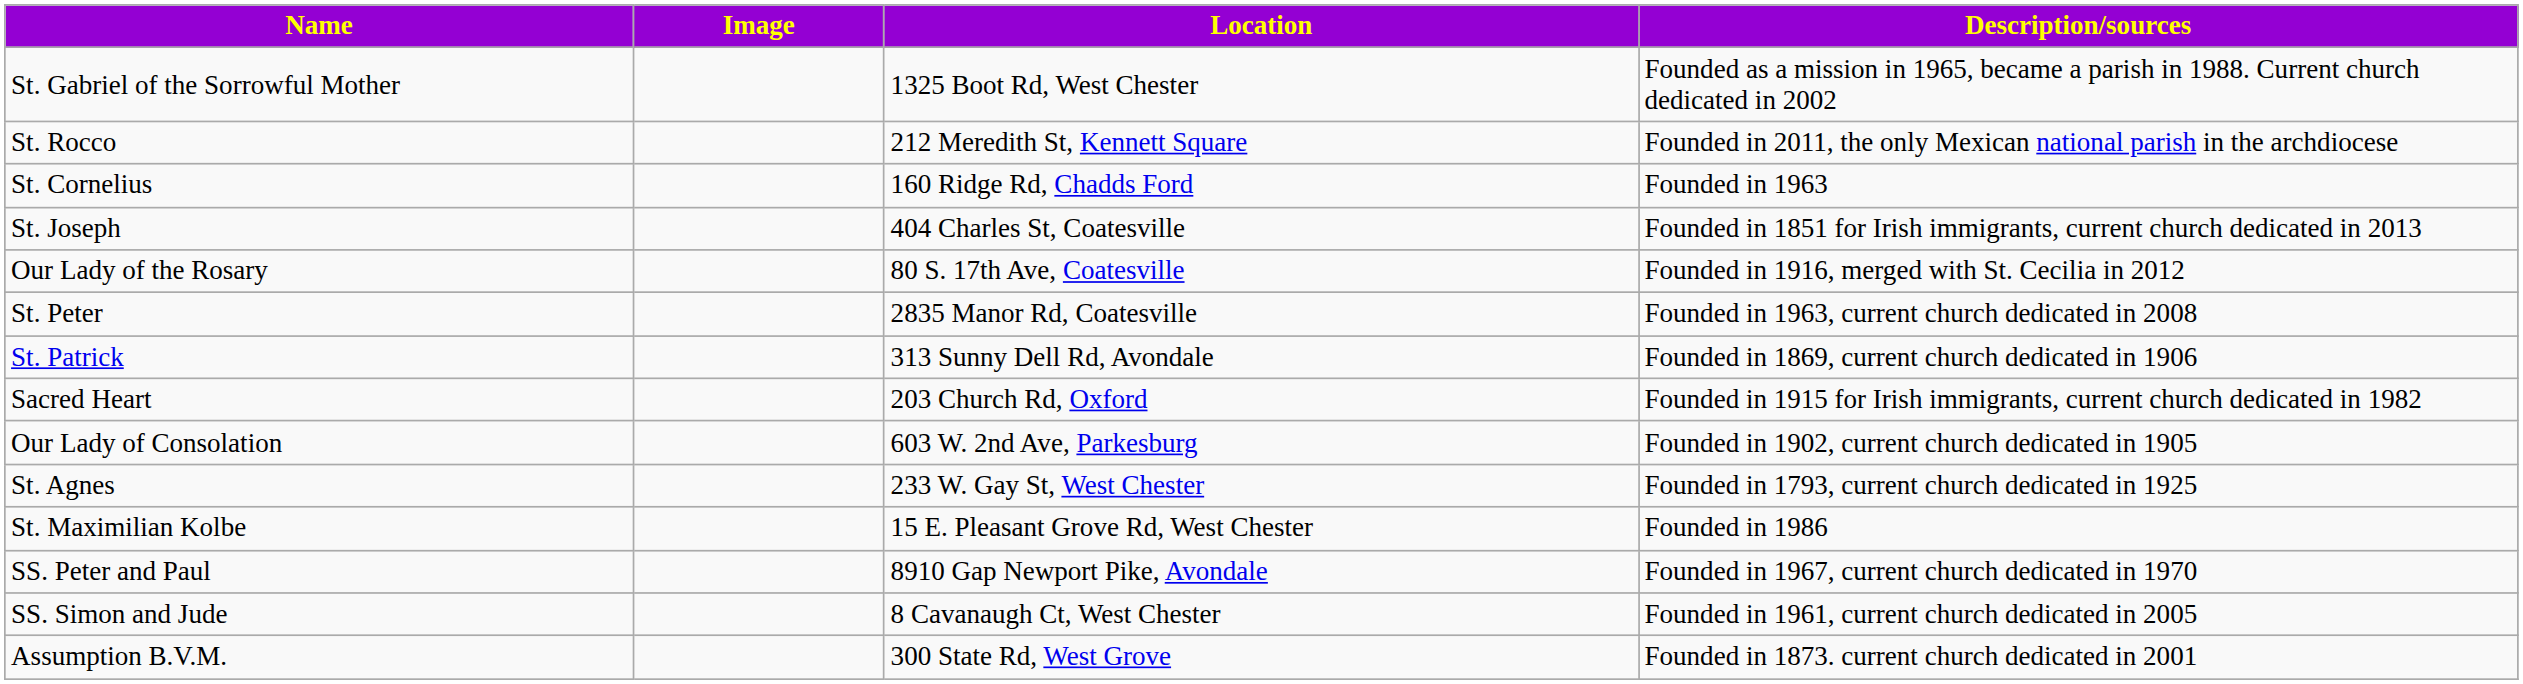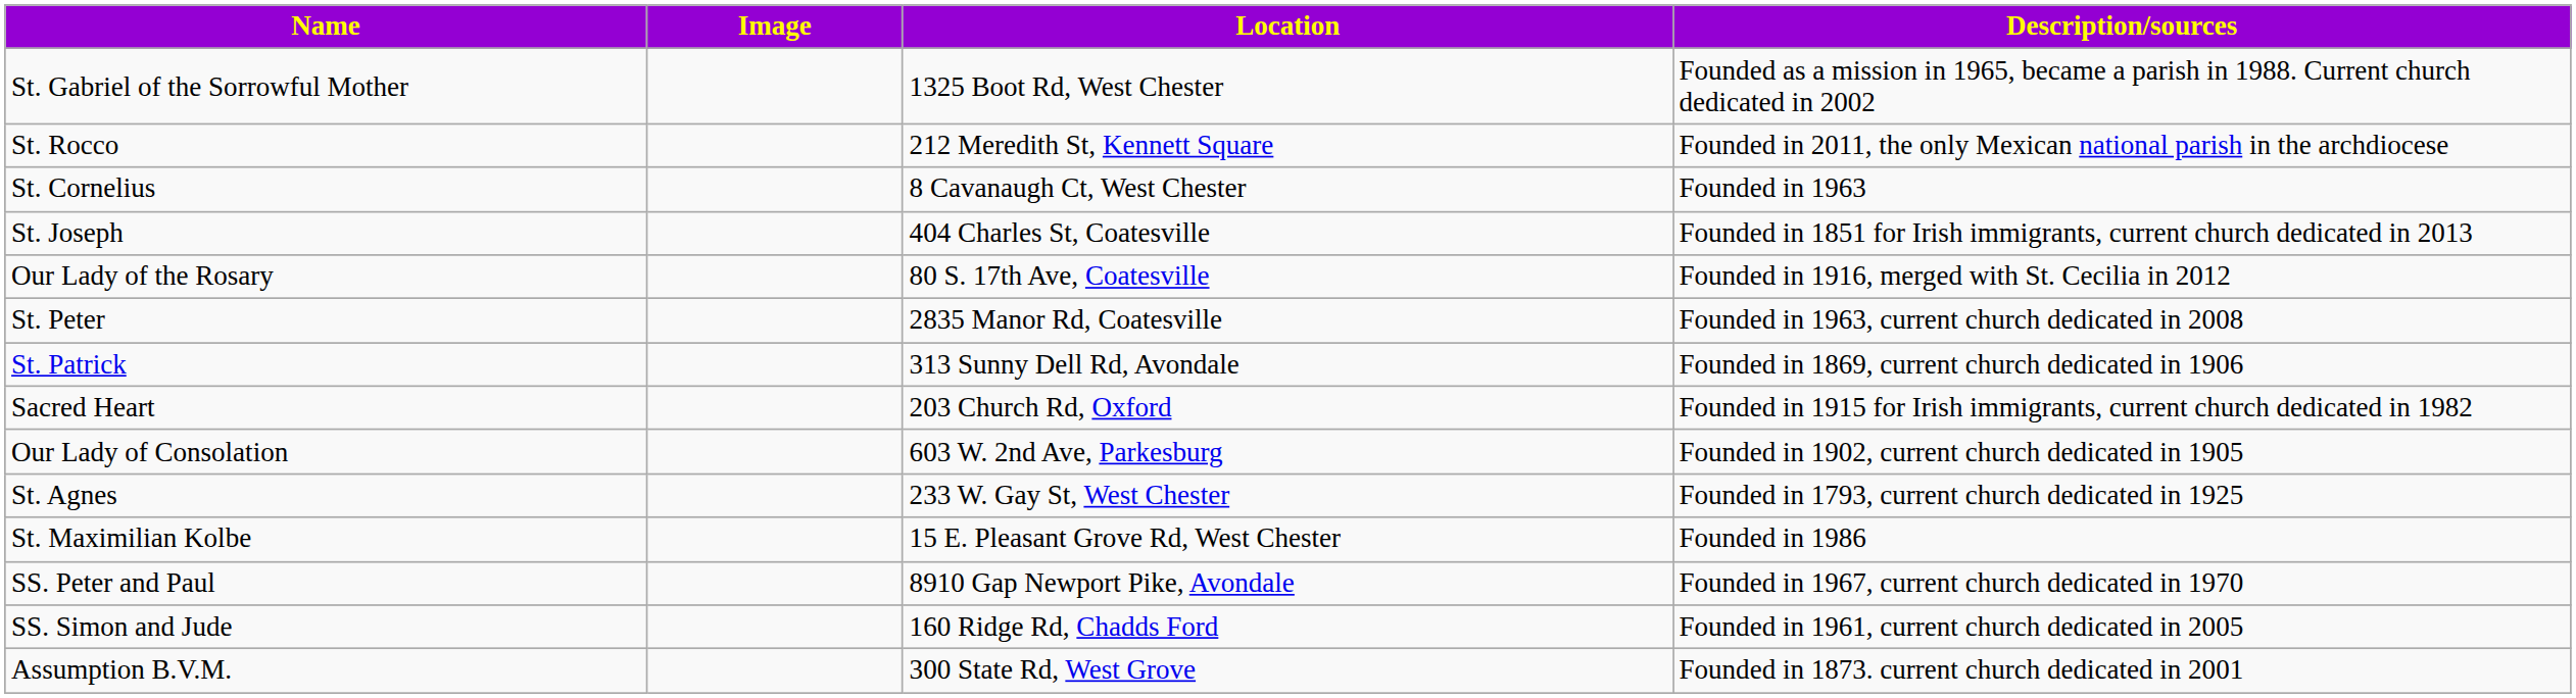St. Cornelius | Location: 160 Ridge Rd, Chadds Ford -> 8 Cavanaugh Ct, West Chester
SS. Simon and Jude | Location: 8 Cavanaugh Ct, West Chester -> 160 Ridge Rd, Chadds Ford
